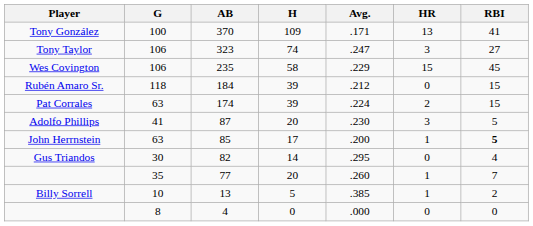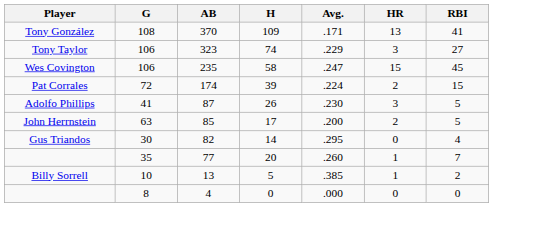Tony González | G: 100 -> 108
Tony Taylor | Avg.: .247 -> .229
Wes Covington | Avg.: .229 -> .247
- row: Rubén Amaro Sr. | 118 | 184 | 39 | .212 | 0 | 15
Pat Corrales | G: 63 -> 72
Adolfo Phillips | H: 20 -> 26
John Herrnstein | HR: 1 -> 2
John Herrnstein | RBI: bold -> normal
